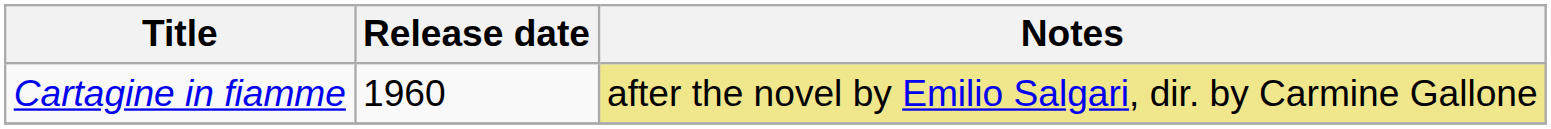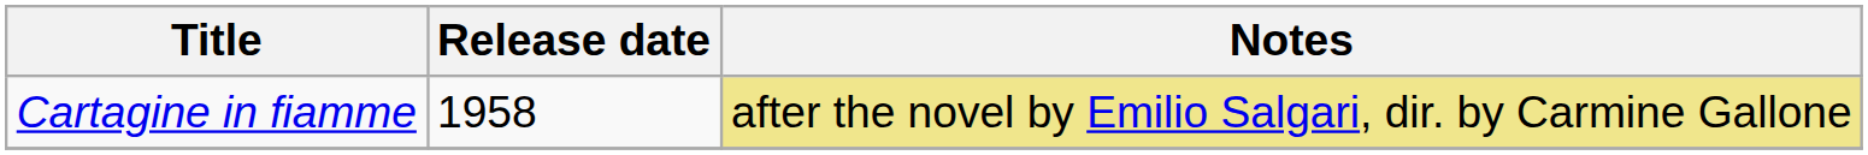Cartagine in fiamme | Release date: 1960 -> 1958
